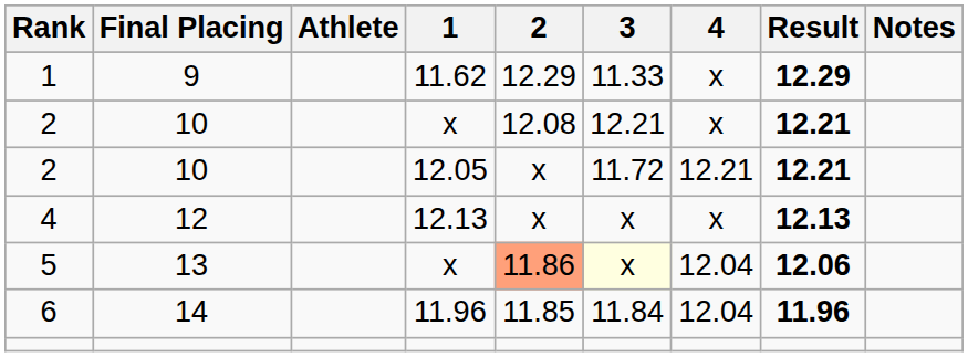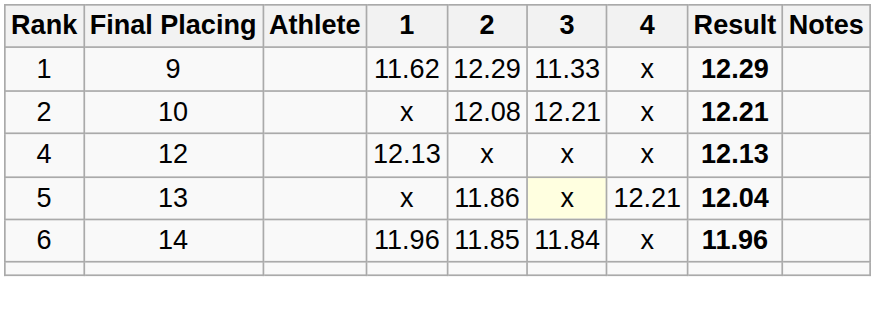- row: 2 | 10 | 12.05 | x | 11.72 | 12.21 | 12.21
5 | 2: lightsalmon background -> no background
5 | 4: 12.04 -> 12.21
5 | Result: 12.06 -> 12.04
6 | 4: 12.04 -> x
